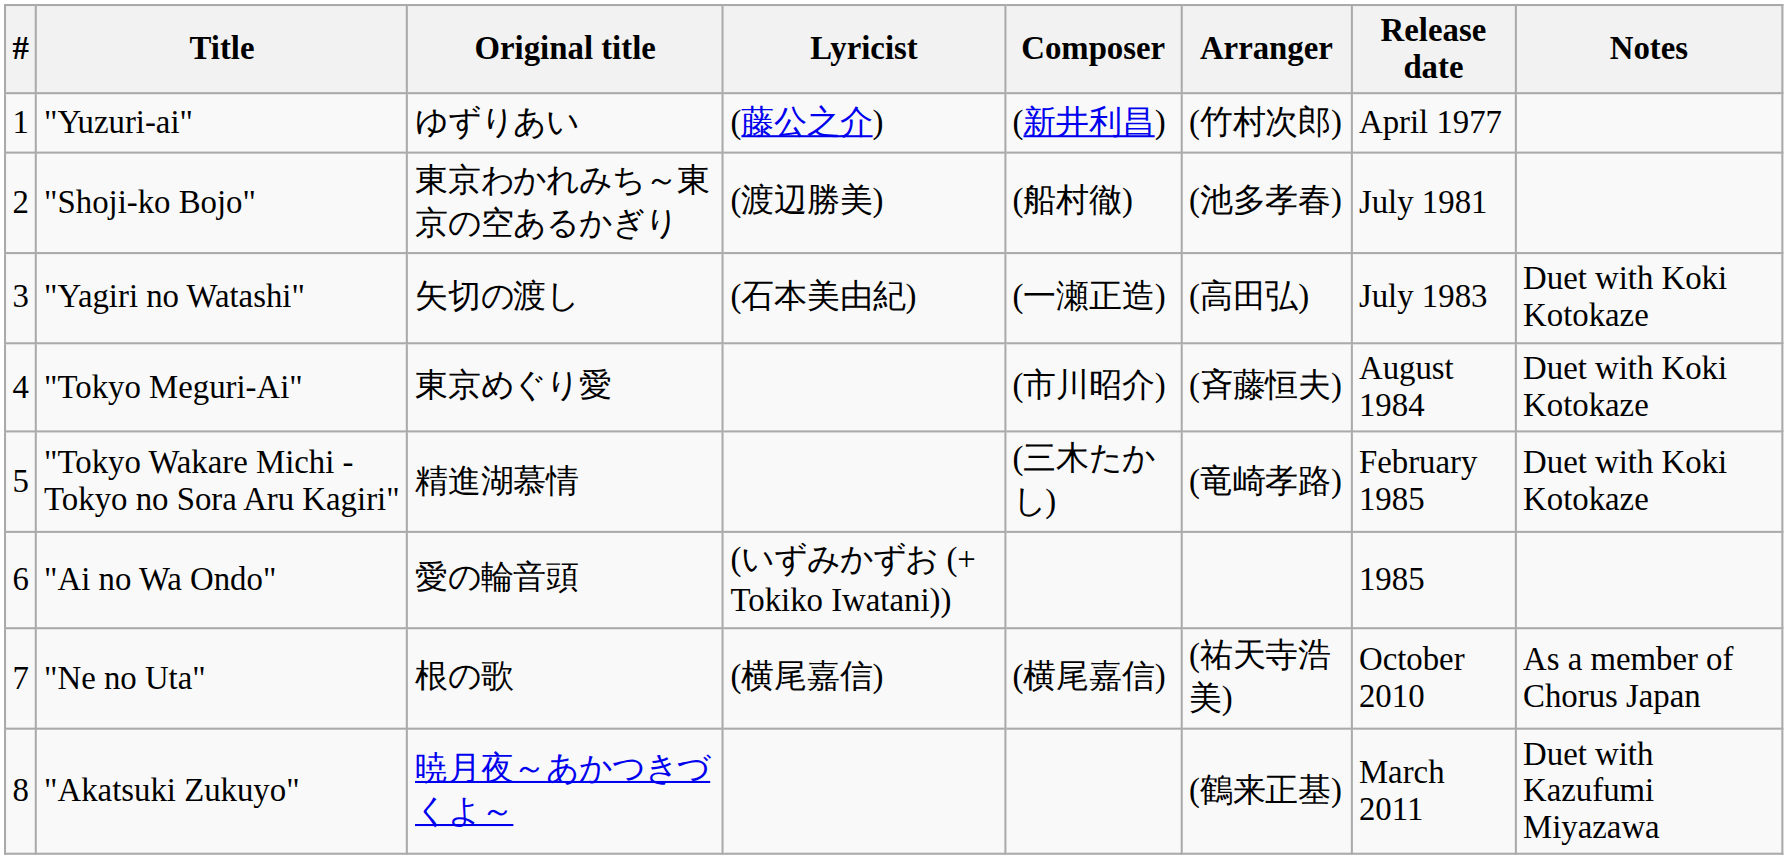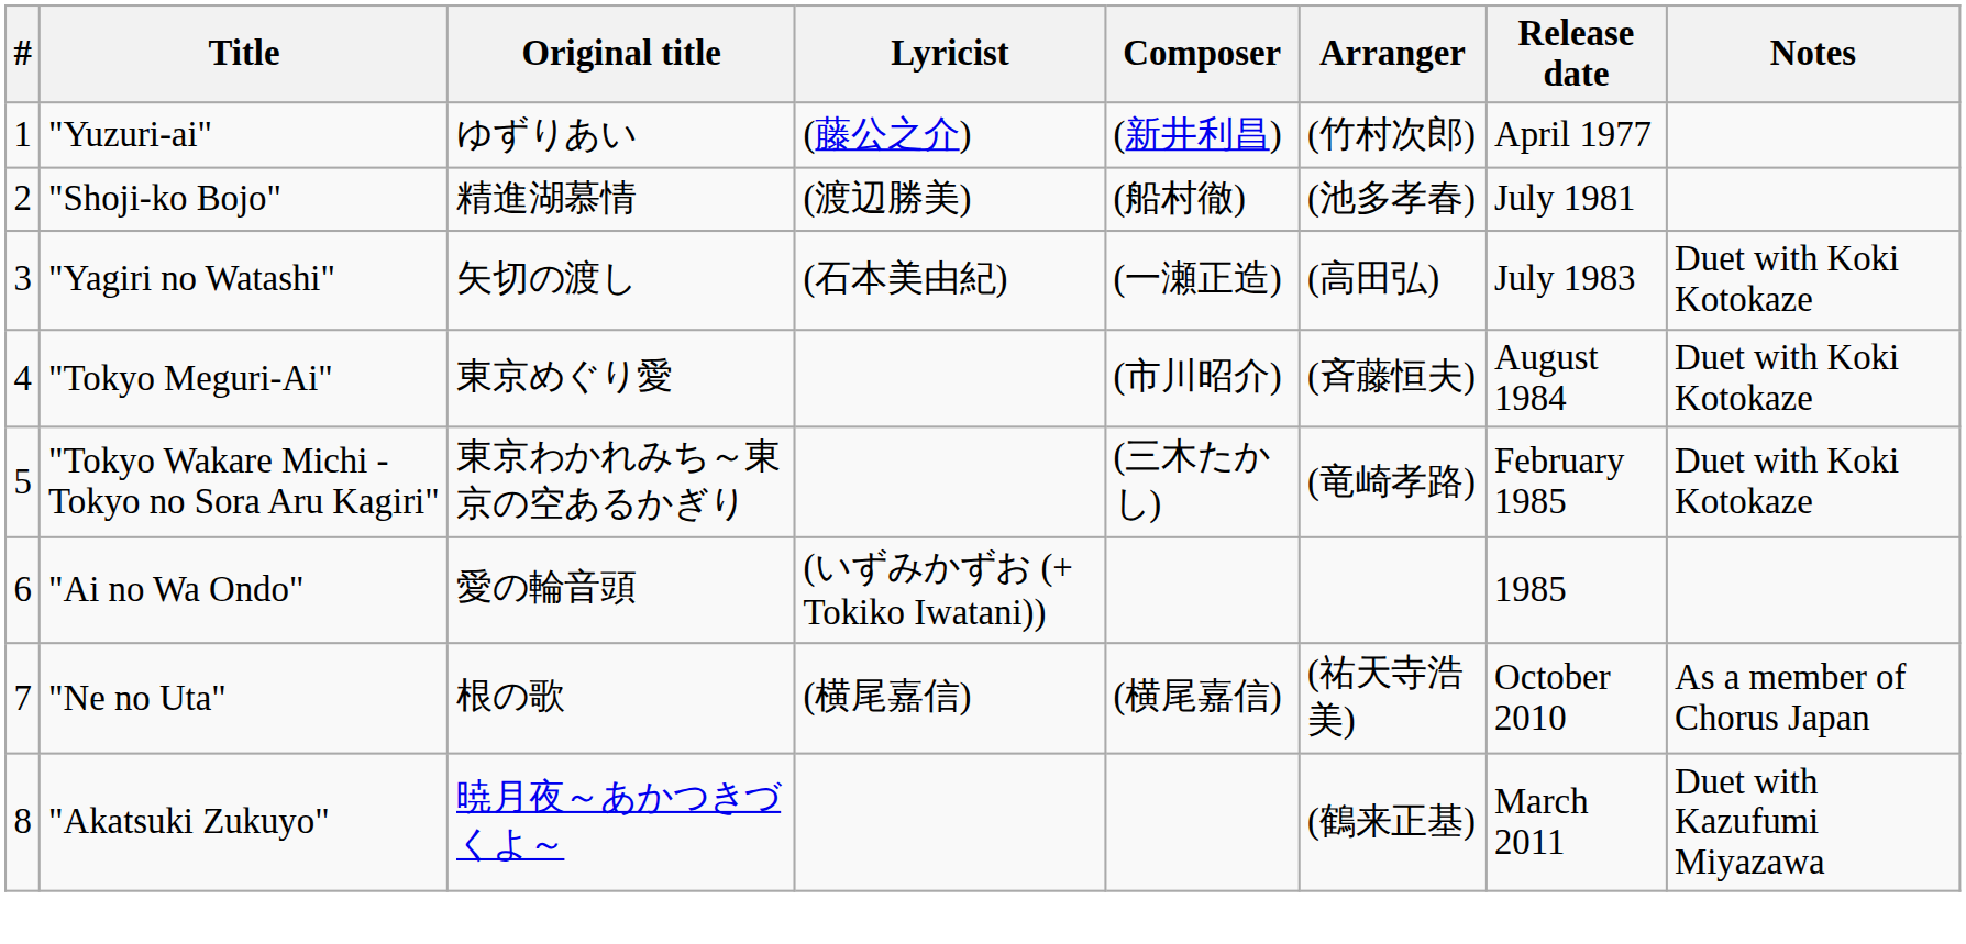"Shoji-ko Bojo" | Original title: 東京わかれみち～東京の空あるかぎり -> 精進湖慕情
"Tokyo Wakare Michi - Tokyo no Sora Aru Kagiri" | Original title: 精進湖慕情 -> 東京わかれみち～東京の空あるかぎり
